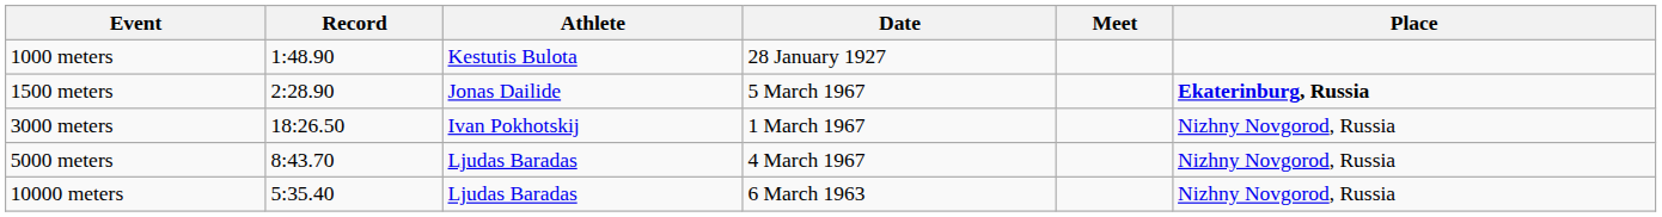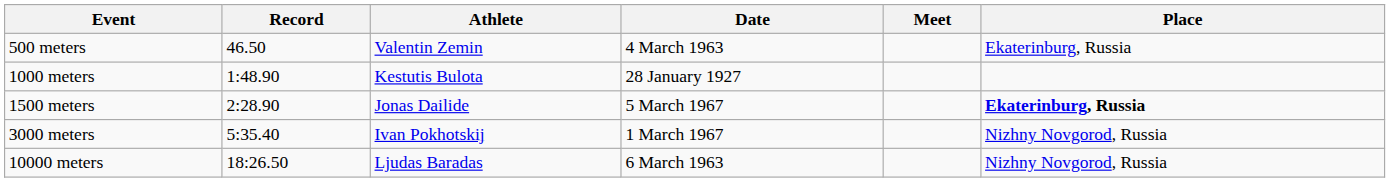+ row: 500 meters | 46.50 | Valentin Zemin | 4 March 1963 | Ekaterinburg, Russia
3000 meters | Record: 18:26.50 -> 5:35.40
- row: 5000 meters | 8:43.70 | Ljudas Baradas | 4 March 1967 | Nizhny Novgorod, Russia
10000 meters | Record: 5:35.40 -> 18:26.50
